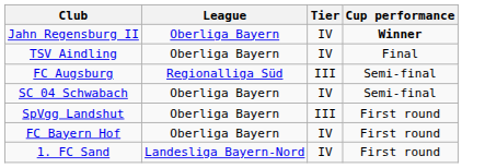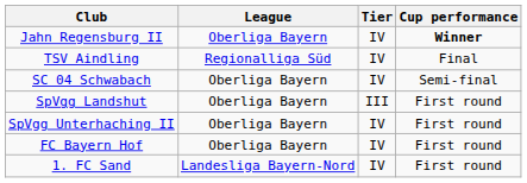TSV Aindling | League: Oberliga Bayern -> Regionalliga Süd
- row: FC Augsburg | Regionalliga Süd | III | Semi-final
+ row: SpVgg Unterhaching II | Oberliga Bayern | IV | First round
